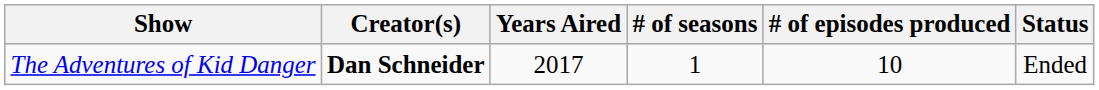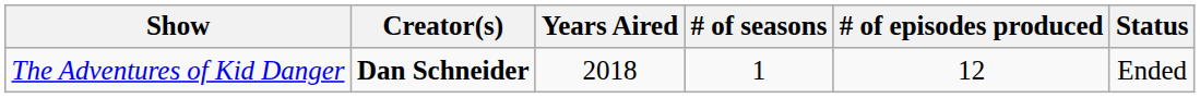The Adventures of Kid Danger | Years Aired: 2017 -> 2018
The Adventures of Kid Danger | # of episodes produced: 10 -> 12
